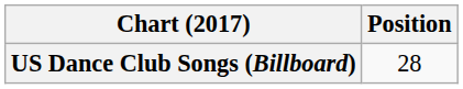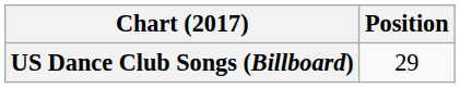US Dance Club Songs (Billboard) | Position: 28 -> 29
